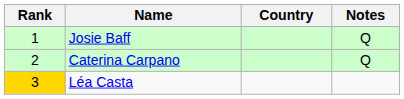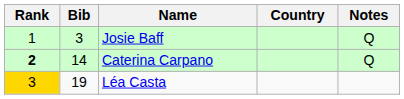+ column: Bib | 3 | 14 | 19
Caterina Carpano | Rank: normal -> bold
